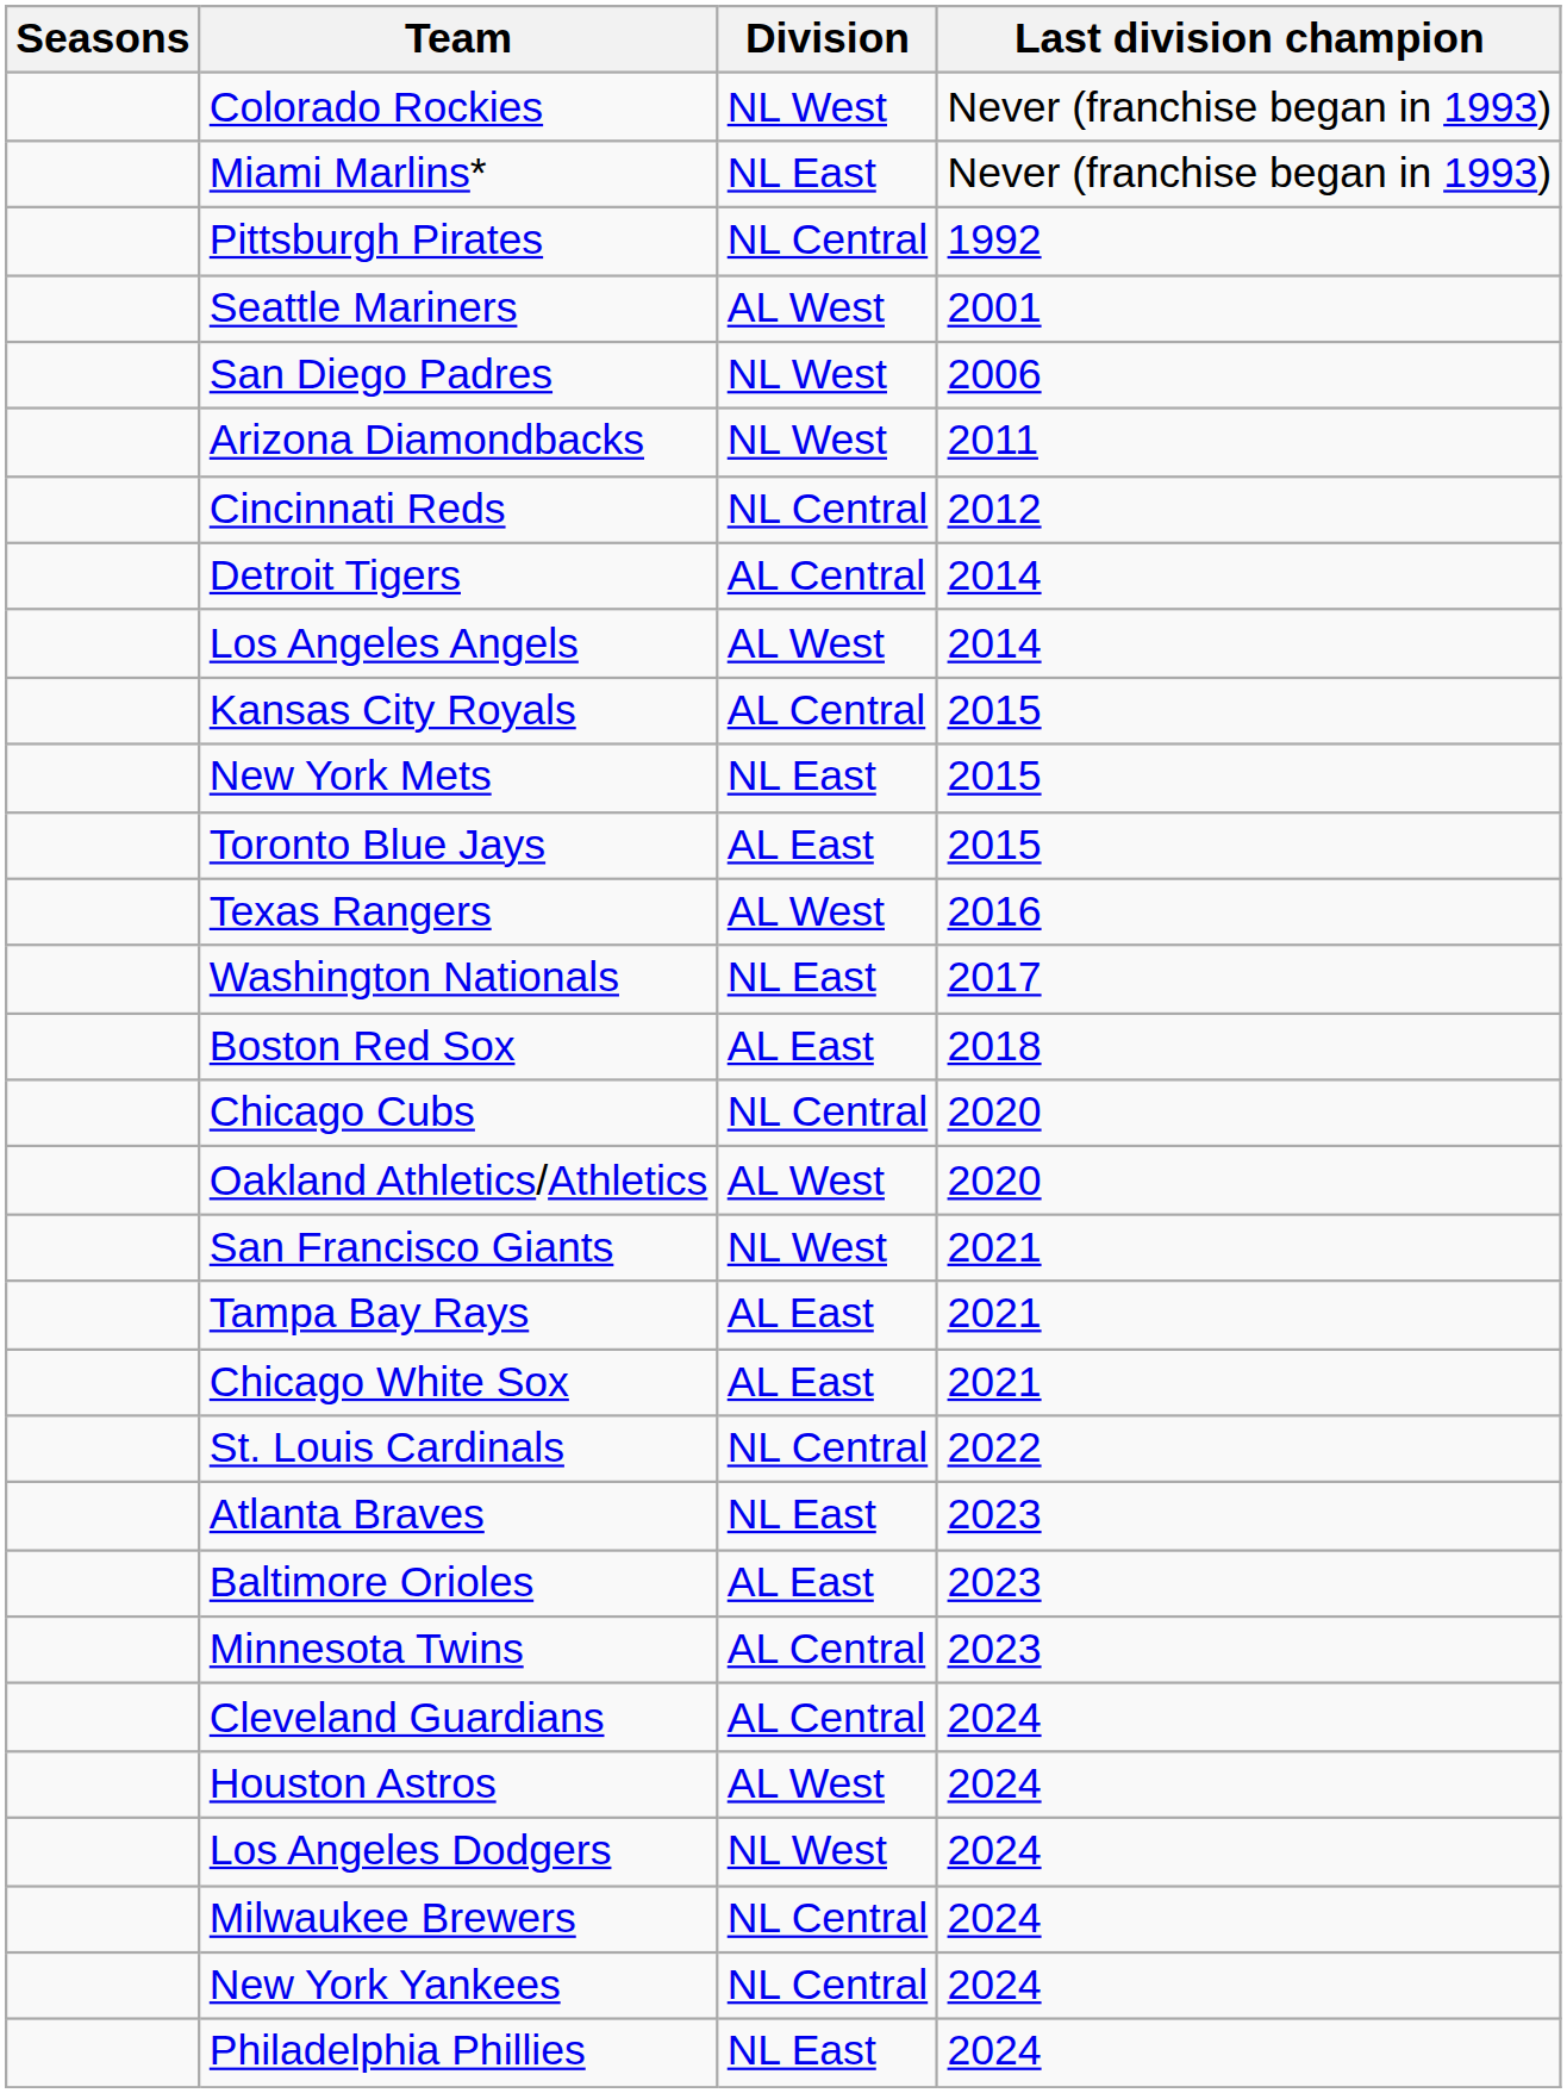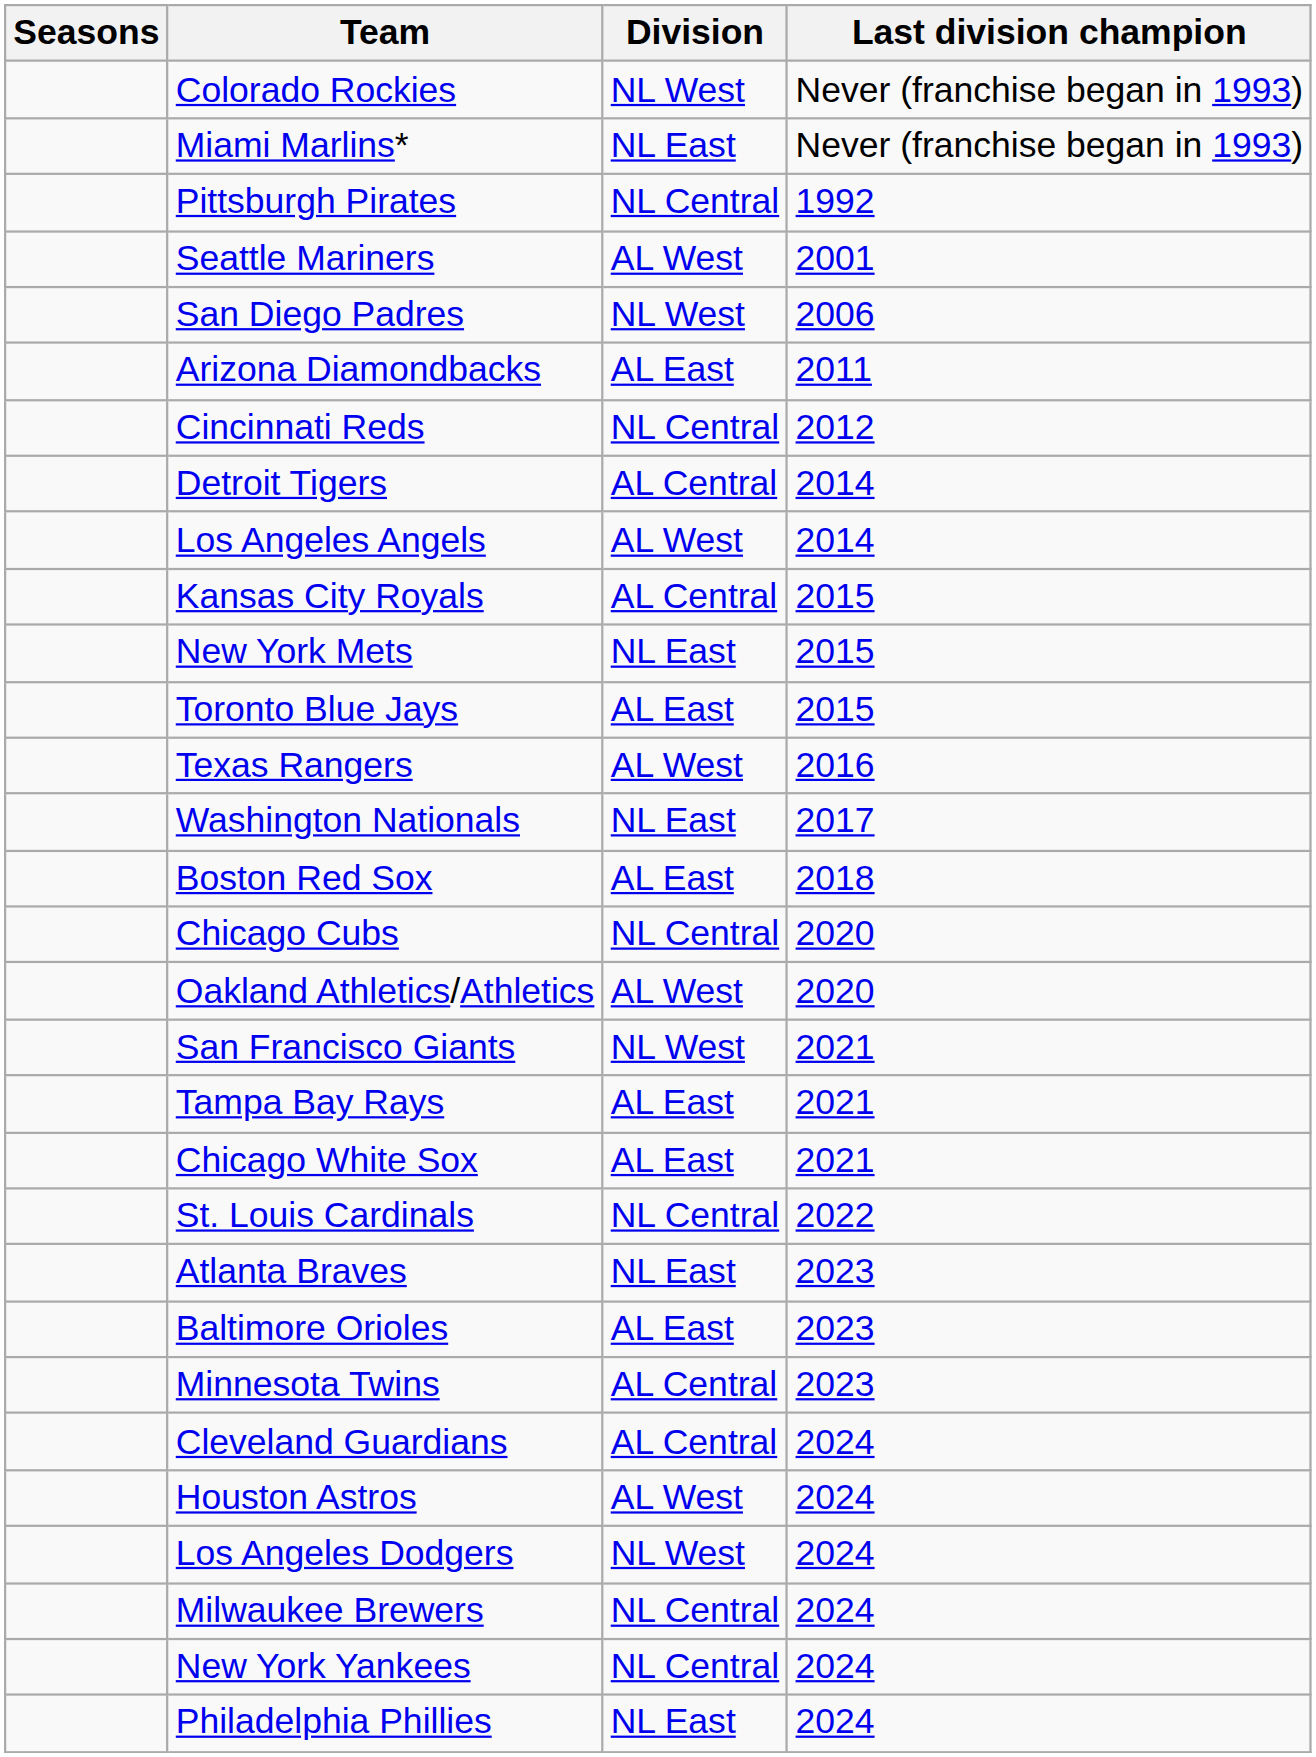Arizona Diamondbacks | Division: NL West -> AL East
